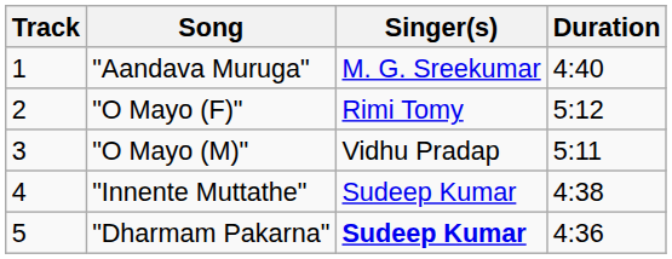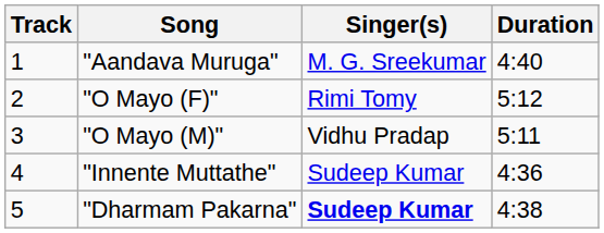"Innente Muttathe" | Duration: 4:38 -> 4:36
"Dharmam Pakarna" | Duration: 4:36 -> 4:38
